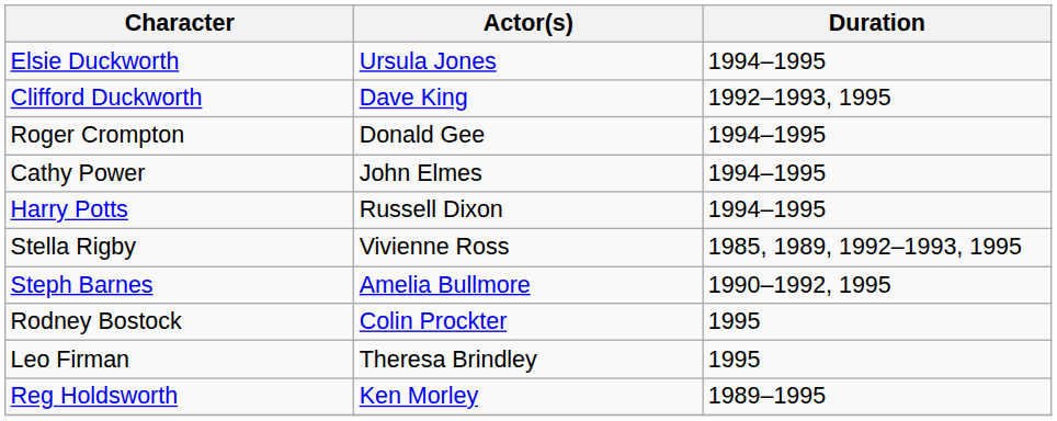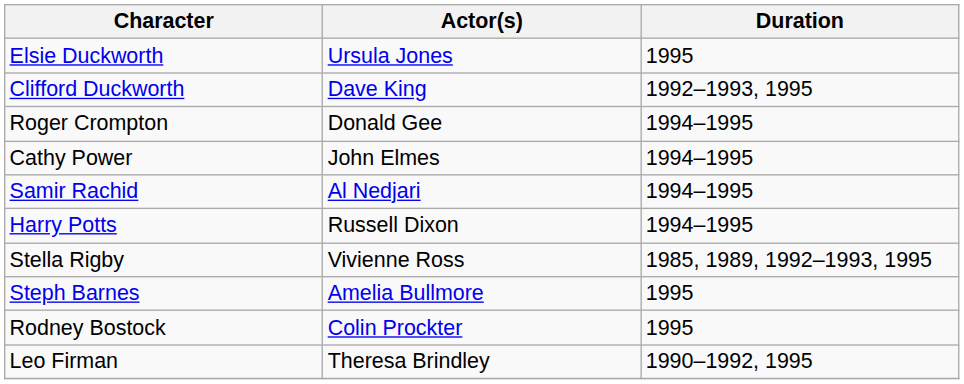Elsie Duckworth | Duration: 1994–1995 -> 1995
+ row: Samir Rachid | Al Nedjari | 1994–1995
Steph Barnes | Duration: 1990–1992, 1995 -> 1995
Leo Firman | Duration: 1995 -> 1990–1992, 1995
- row: Reg Holdsworth | Ken Morley | 1989–1995
